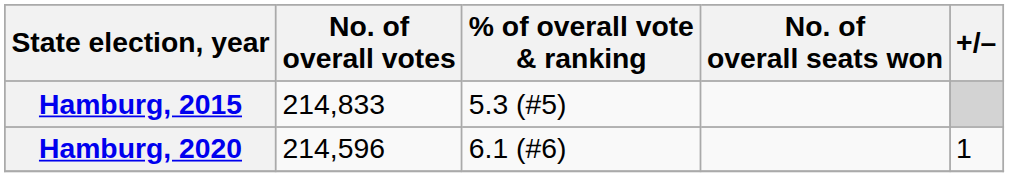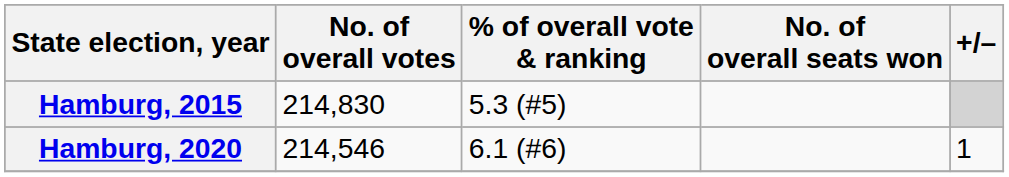Hamburg, 2015 | No. of overall votes: 214,833 -> 214,830
Hamburg, 2020 | No. of overall votes: 214,596 -> 214,546
